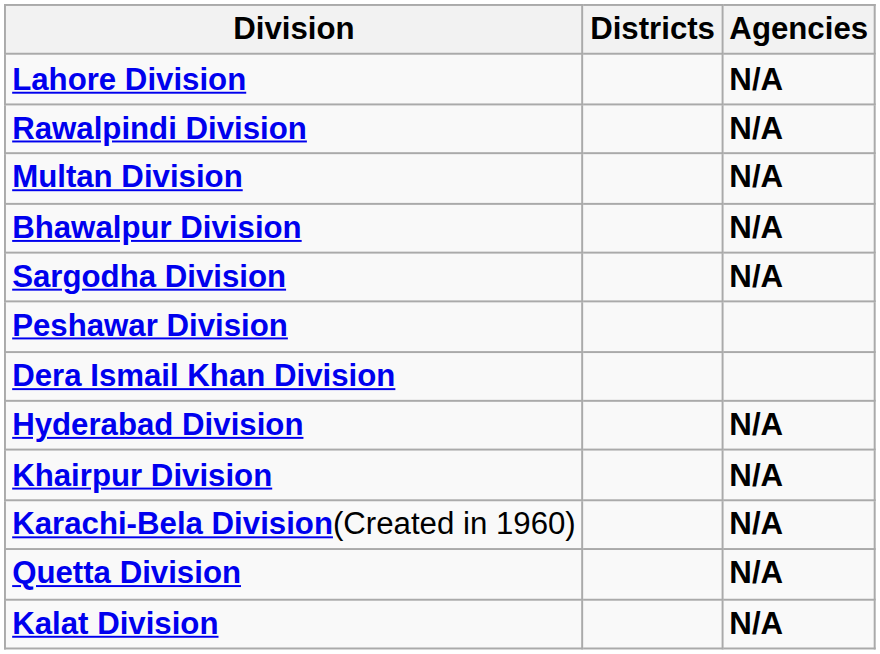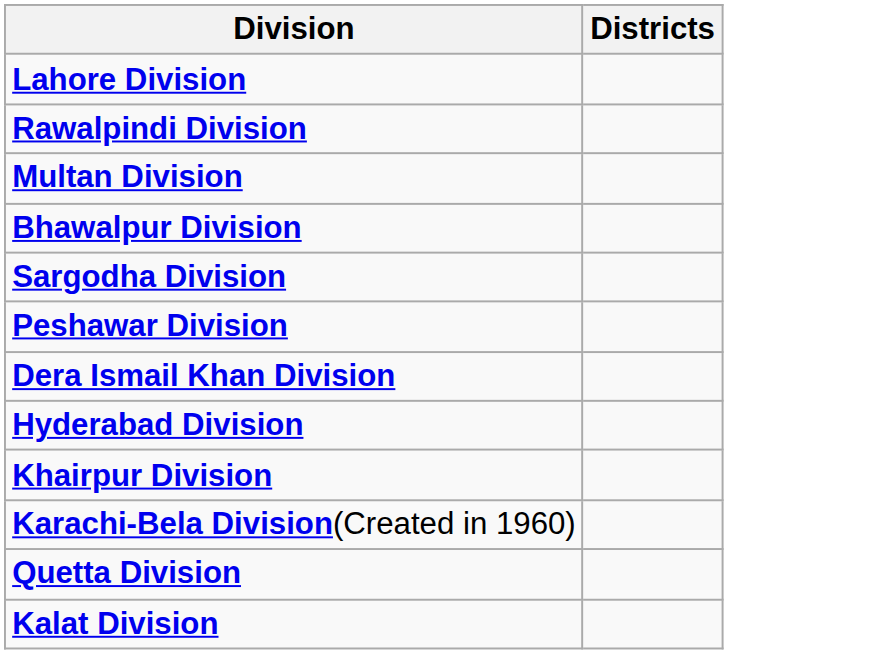- column: Agencies | N/A | N/A | N/A | N/A | N/A | N/A | N/A | N/A | N/A | N/A
